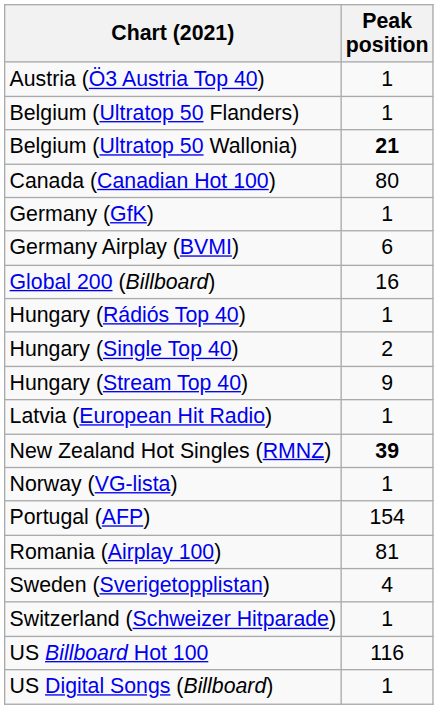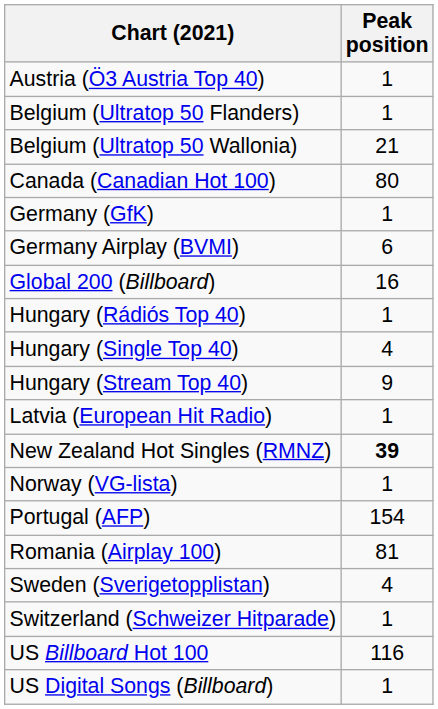Belgium (Ultratop 50 Wallonia) | Peak position: bold -> normal
Hungary (Single Top 40) | Peak position: 2 -> 4
